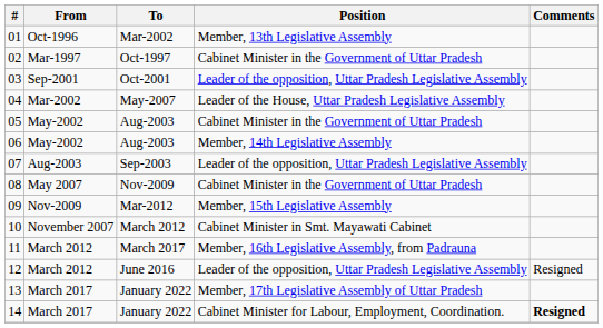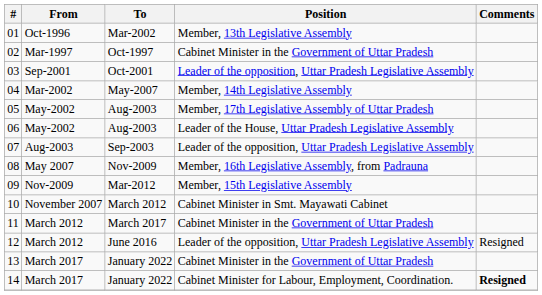04 | Position: Leader of the House, Uttar Pradesh Legislative Assembly -> Member, 14th Legislative Assembly
05 | Position: Cabinet Minister in the Government of Uttar Pradesh -> Member, 17th Legislative Assembly of Uttar Pradesh
06 | Position: Member, 14th Legislative Assembly -> Leader of the House, Uttar Pradesh Legislative Assembly
08 | Position: Cabinet Minister in the Government of Uttar Pradesh -> Member, 16th Legislative Assembly, from Padrauna
11 | Position: Member, 16th Legislative Assembly, from Padrauna -> Cabinet Minister in the Government of Uttar Pradesh
13 | Position: Member, 17th Legislative Assembly of Uttar Pradesh -> Cabinet Minister in the Government of Uttar Pradesh
